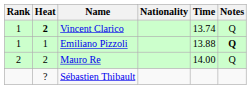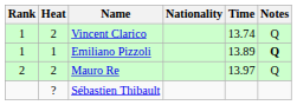Vincent Clarico | Heat: bold -> normal
Emiliano Pizzoli | Time: 13.88 -> 13.89
Mauro Re | Time: 14.00 -> 13.97
